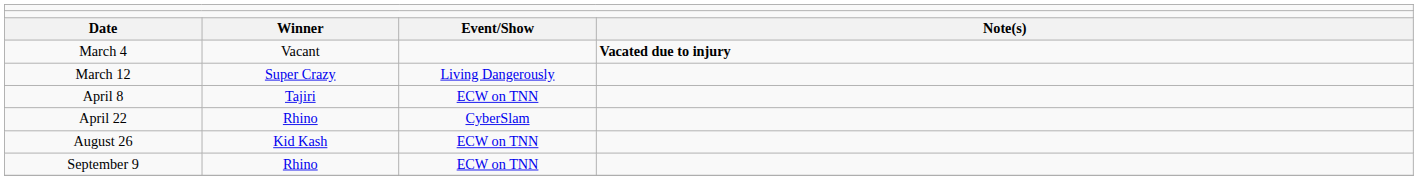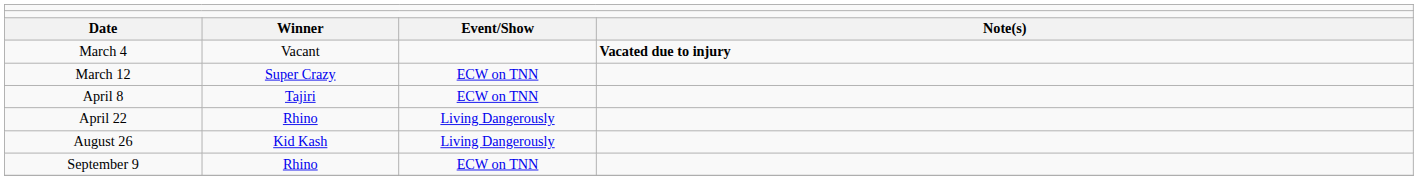March 12 | column 3: Living Dangerously -> ECW on TNN
April 22 | column 3: CyberSlam -> Living Dangerously
August 26 | column 3: ECW on TNN -> Living Dangerously
